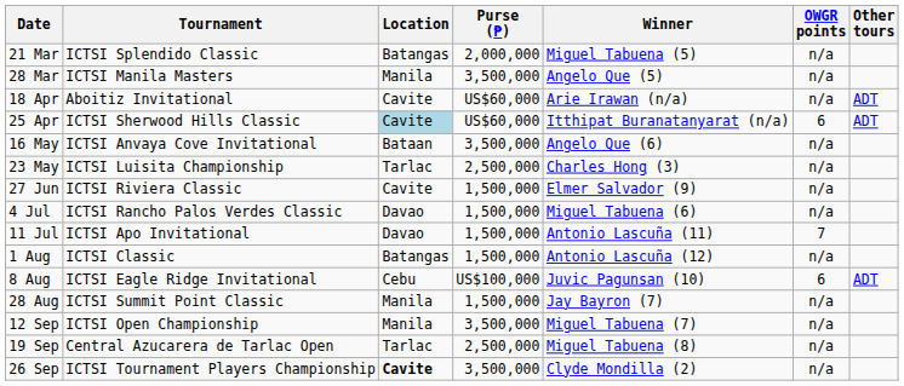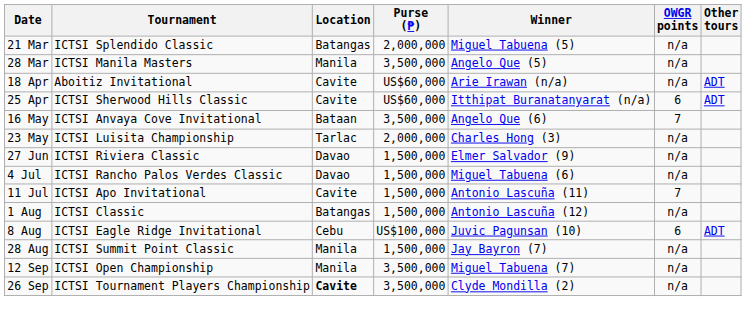25 Apr | Location: lightblue background -> no background
16 May | OWGR points: n/a -> 7
23 May | Purse (₱): 2,500,000 -> 2,000,000
27 Jun | Location: Cavite -> Davao
11 Jul | Location: Davao -> Cavite
- row: 19 Sep | Central Azucarera de Tarlac Open | Tarlac | 2,500,000 | Miguel Tabuena (8) | n/a
